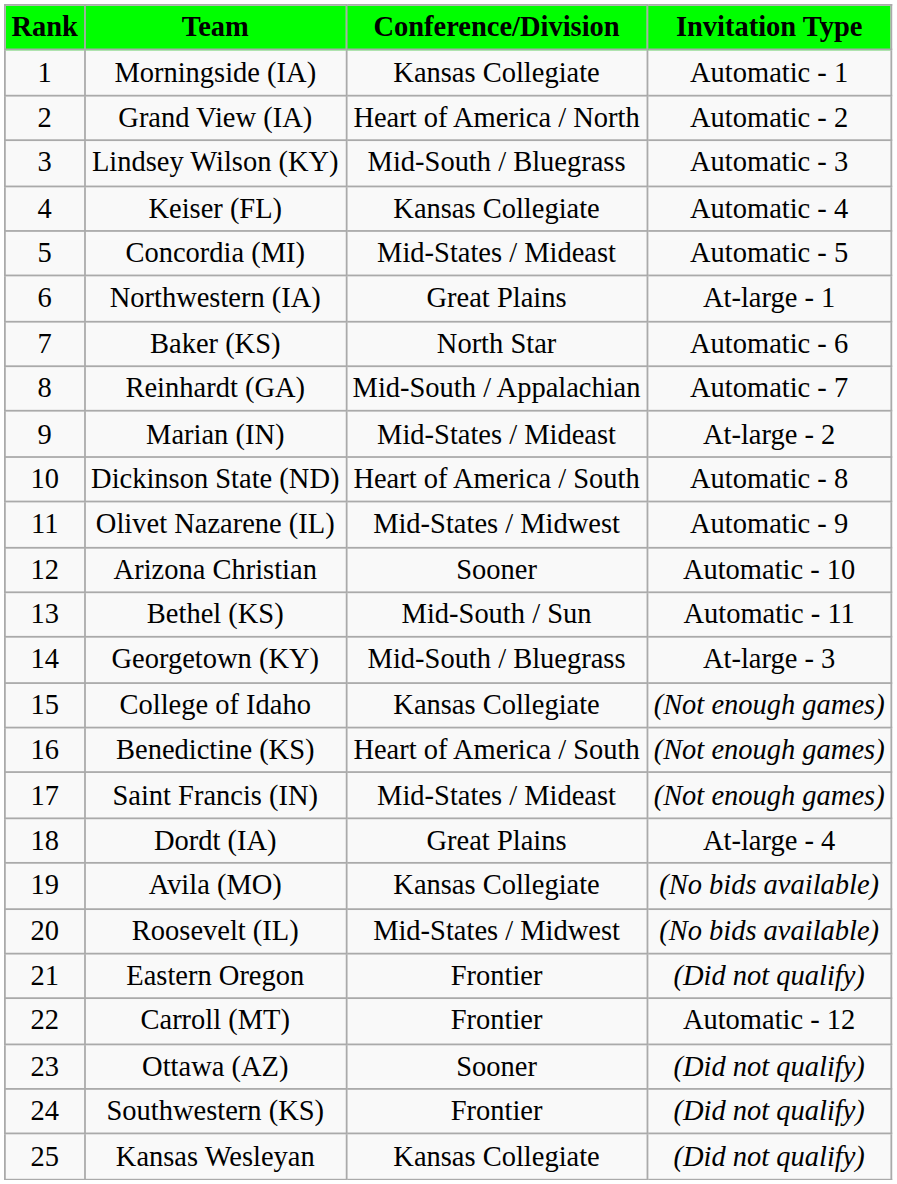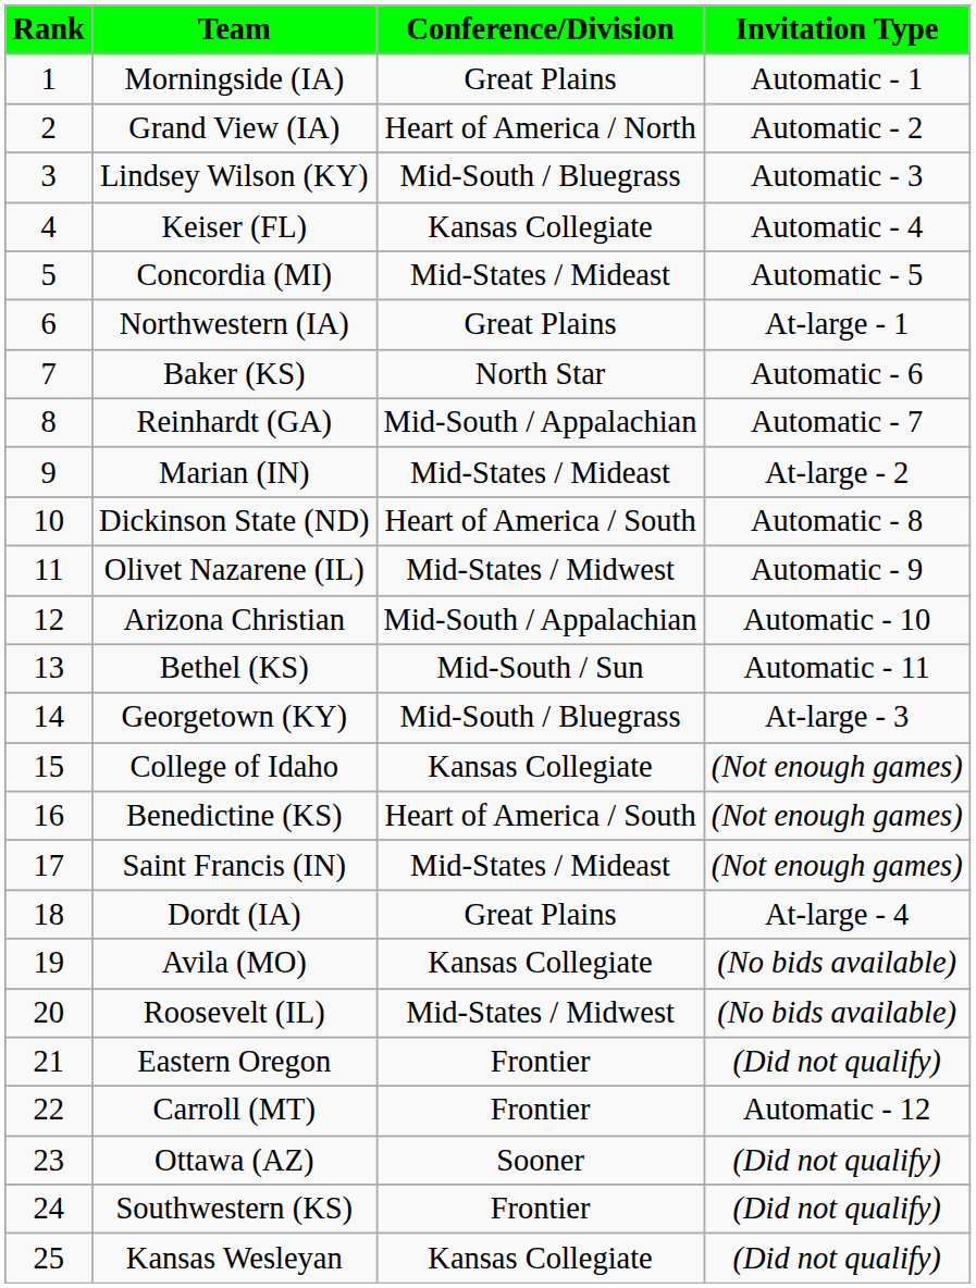Morningside (IA) | Conference/Division: Kansas Collegiate -> Great Plains
Arizona Christian | Conference/Division: Sooner -> Mid-South / Appalachian
